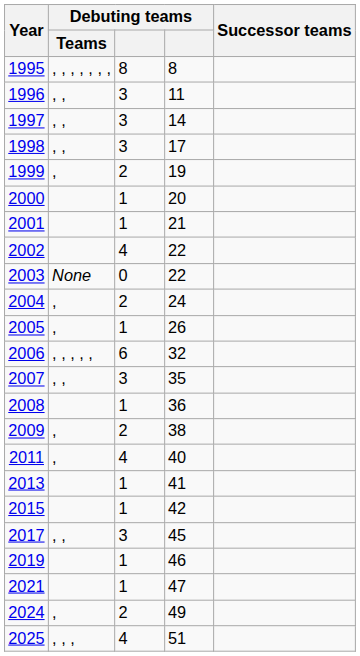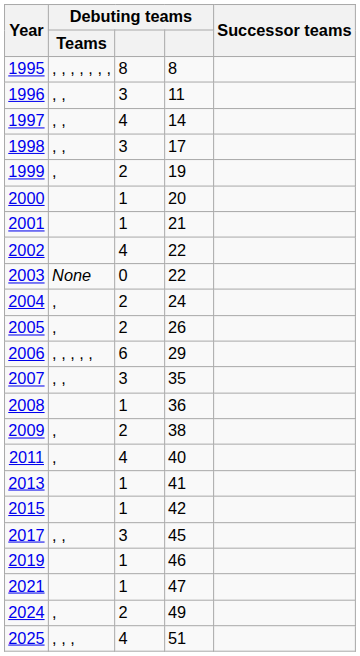1997 | column 3: 3 -> 4
2005 | column 3: 1 -> 2
2006 | column 4: 32 -> 29
